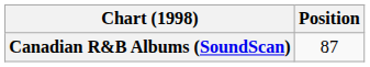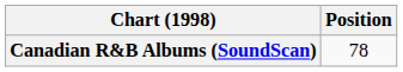Canadian R&B Albums (SoundScan) | Position: 87 -> 78
